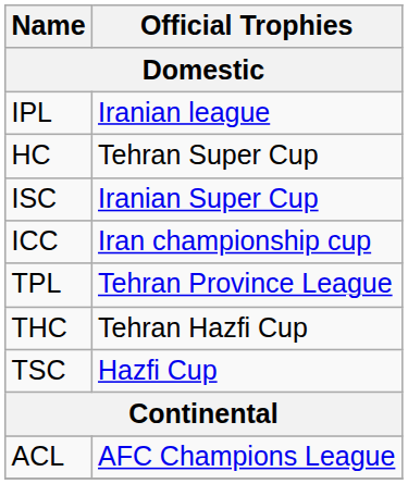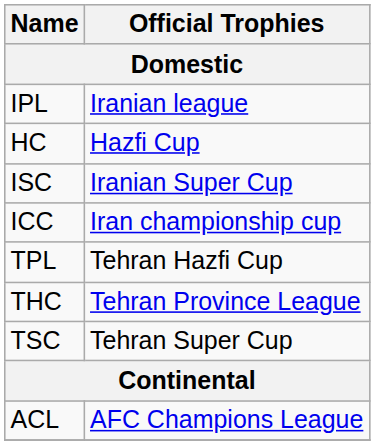HC | Official Trophies / Domestic: Tehran Super Cup -> Hazfi Cup
TPL | Official Trophies / Domestic: Tehran Province League -> Tehran Hazfi Cup
THC | Official Trophies / Domestic: Tehran Hazfi Cup -> Tehran Province League
TSC | Official Trophies / Domestic: Hazfi Cup -> Tehran Super Cup
